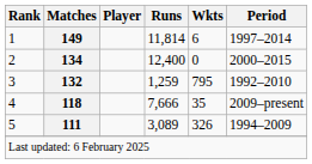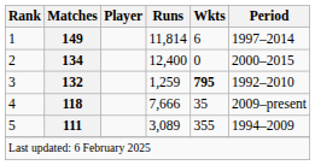3 | Wkts: normal -> bold
5 | Wkts: 326 -> 355
